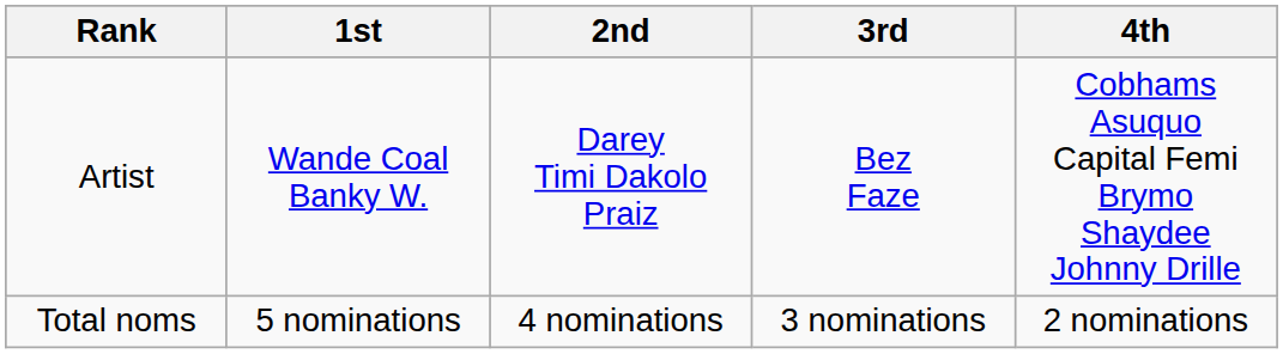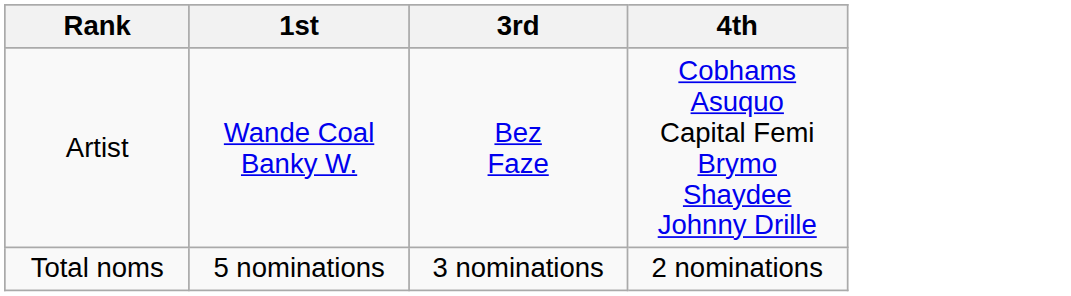- column: 2nd | Darey Timi Dakolo Praiz | 4 nominations
